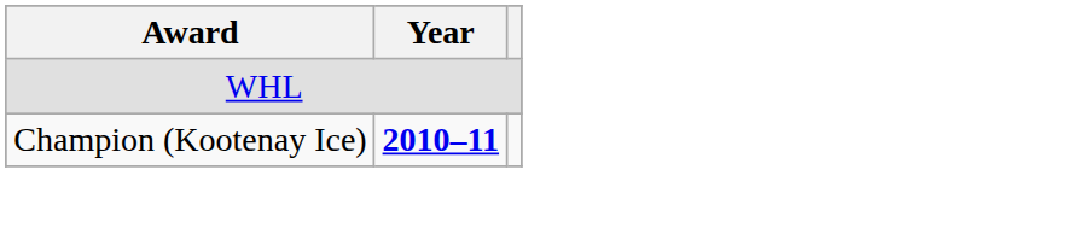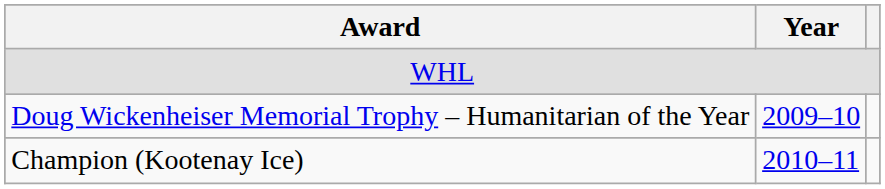+ row: Doug Wickenheiser Memorial Trophy – Humanitarian of the Year | 2009–10
Champion (Kootenay Ice) | Year: bold -> normal
